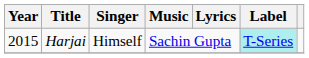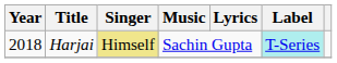Harjai | Year: 2015 -> 2018
Harjai | Singer: no background -> khaki background
